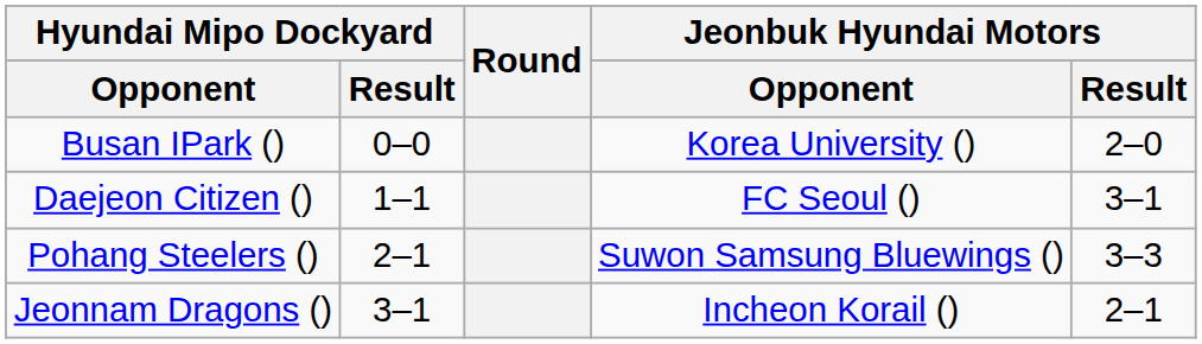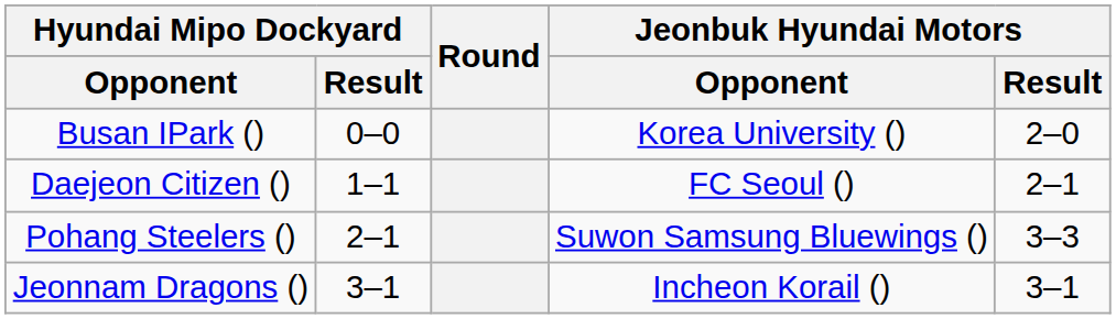Daejeon Citizen () | Jeonbuk Hyundai Motors / Result: 3–1 -> 2–1
Jeonnam Dragons () | Jeonbuk Hyundai Motors / Result: 2–1 -> 3–1
